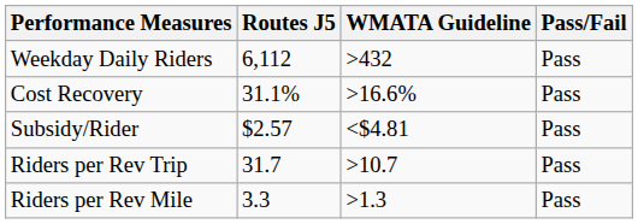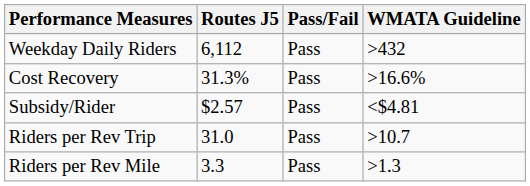columns swapped: WMATA Guideline <-> Pass/Fail
Cost Recovery | Routes J5: 31.1% -> 31.3%
Riders per Rev Trip | Routes J5: 31.7 -> 31.0
